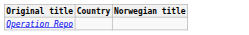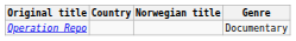+ column: Genre | Documentary
